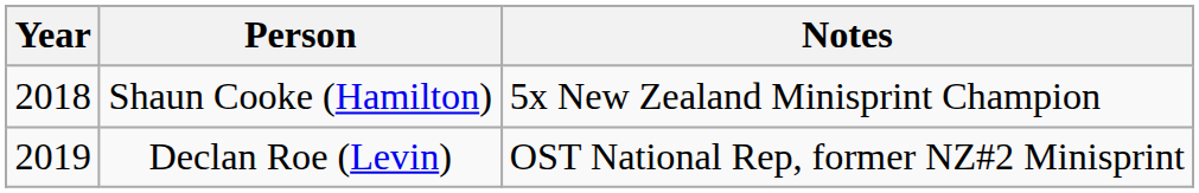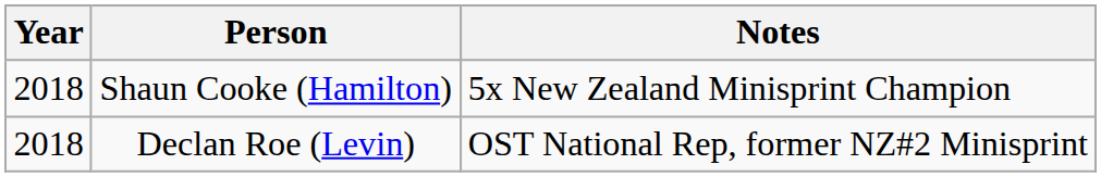Declan Roe (Levin) | Year: 2019 -> 2018
